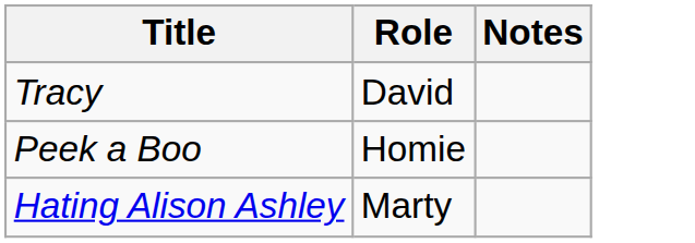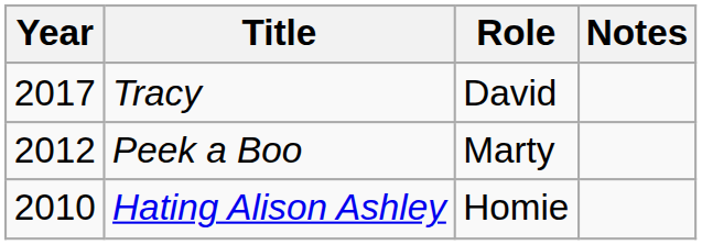+ column: Year | 2017 | 2012 | 2010
Peek a Boo | Role: Homie -> Marty
Hating Alison Ashley | Role: Marty -> Homie
